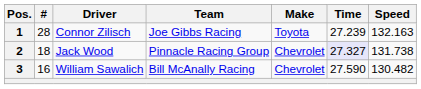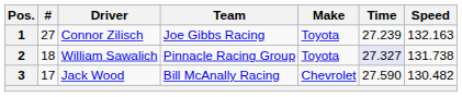1 | #: 28 -> 27
2 | Driver: Jack Wood -> William Sawalich
2 | Make: Chevrolet -> Toyota
3 | #: 16 -> 17
3 | Driver: William Sawalich -> Jack Wood
